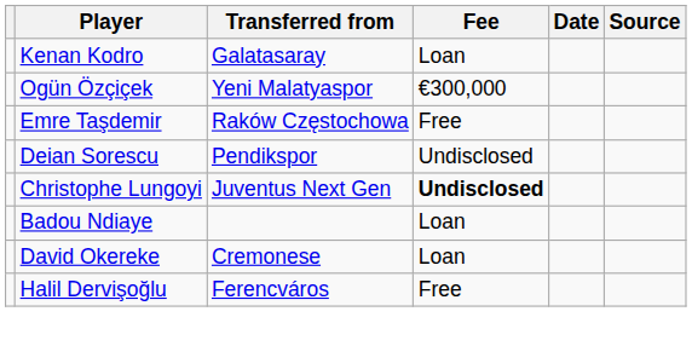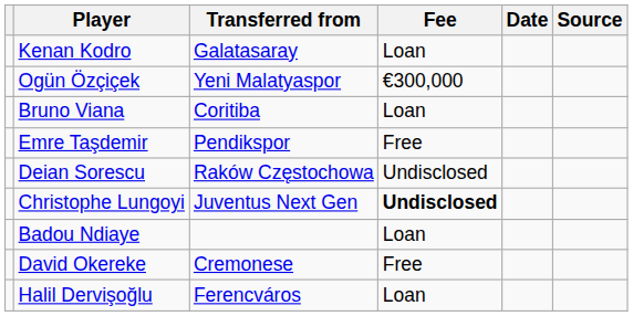+ row: Bruno Viana | Coritiba | Loan
Emre Taşdemir | Transferred from: Raków Częstochowa -> Pendikspor
Deian Sorescu | Transferred from: Pendikspor -> Raków Częstochowa
David Okereke | Fee: Loan -> Free
Halil Dervişoğlu | Fee: Free -> Loan
